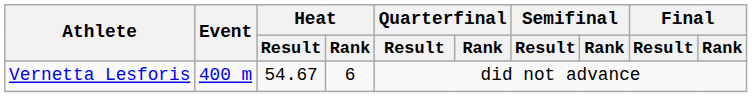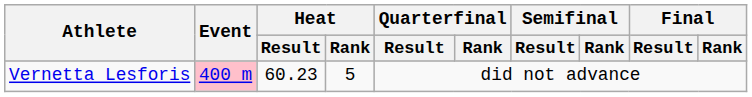Vernetta Lesforis | Event: no background -> pink background
Vernetta Lesforis | Heat / Result: 54.67 -> 60.23
Vernetta Lesforis | Heat / Rank: 6 -> 5
